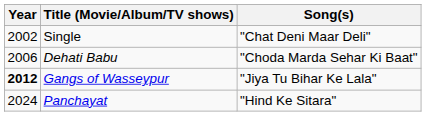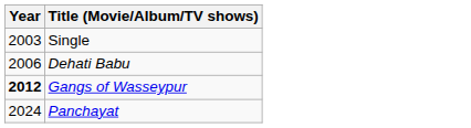- column: Song(s) | "Chat Deni Maar Deli" | "Choda Marda Sehar Ki Baat" | "Jiya Tu Bihar Ke Lala" | "Hind Ke Sitara"
Single | Year: 2002 -> 2003
